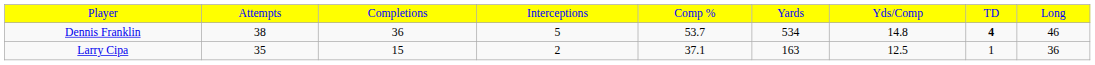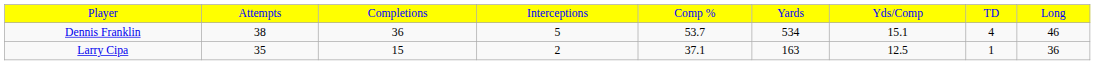Dennis Franklin | column 7: 14.8 -> 15.1
Dennis Franklin | column 8: bold -> normal
